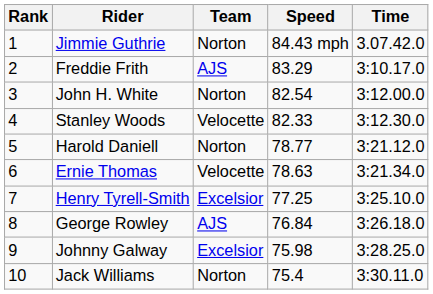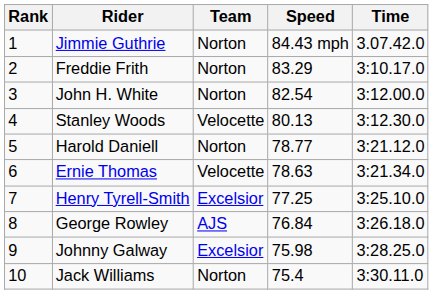Freddie Frith | Team: AJS -> Norton
Stanley Woods | Speed: 82.33 -> 80.13
